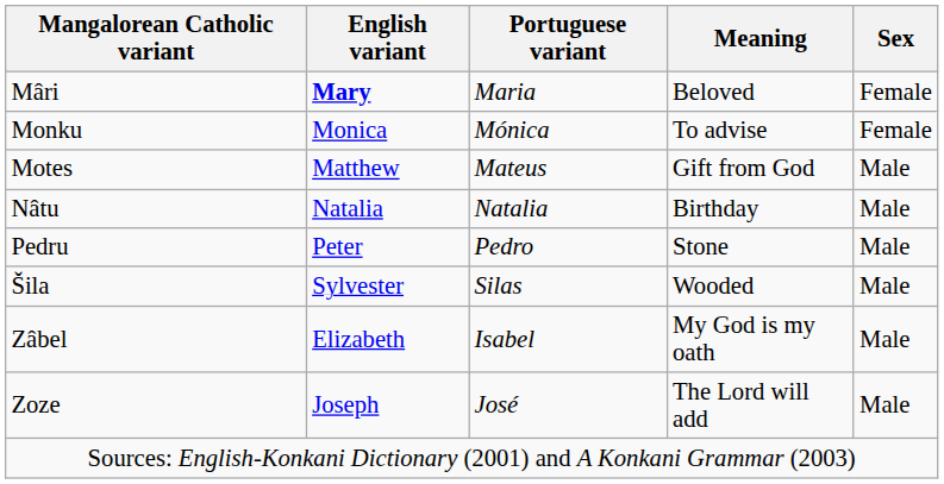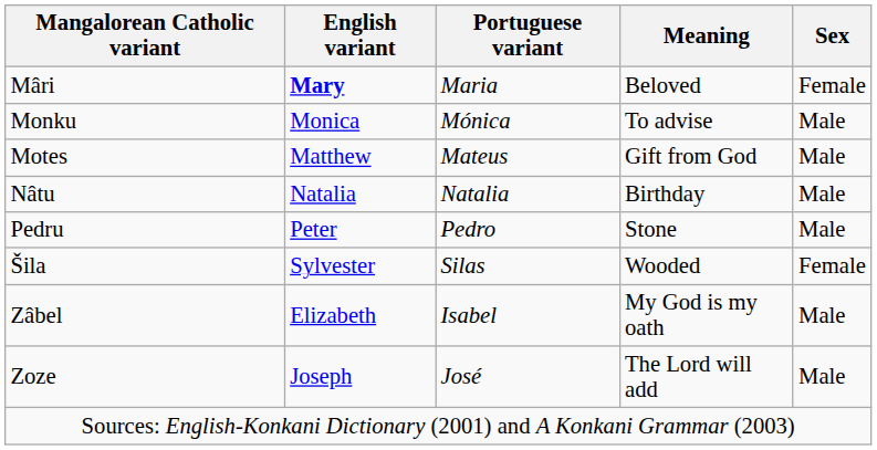Monku | Sex: Female -> Male
Šila | Sex: Male -> Female
